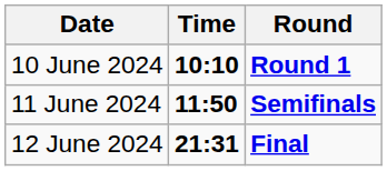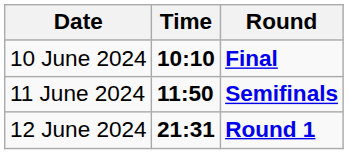10 June 2024 | Round: Round 1 -> Final
12 June 2024 | Round: Final -> Round 1
